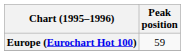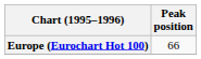Europe (Eurochart Hot 100) | Peak position: 59 -> 66
